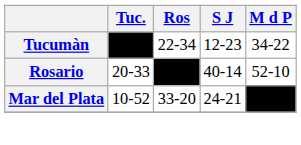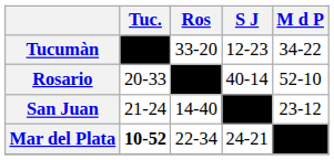Tucumàn | Ros: 22-34 -> 33-20
+ row: San Juan | 21-24 | 14-40 | –––– | 23-12
Mar del Plata | Tuc.: normal -> bold
Mar del Plata | Ros: 33-20 -> 22-34
